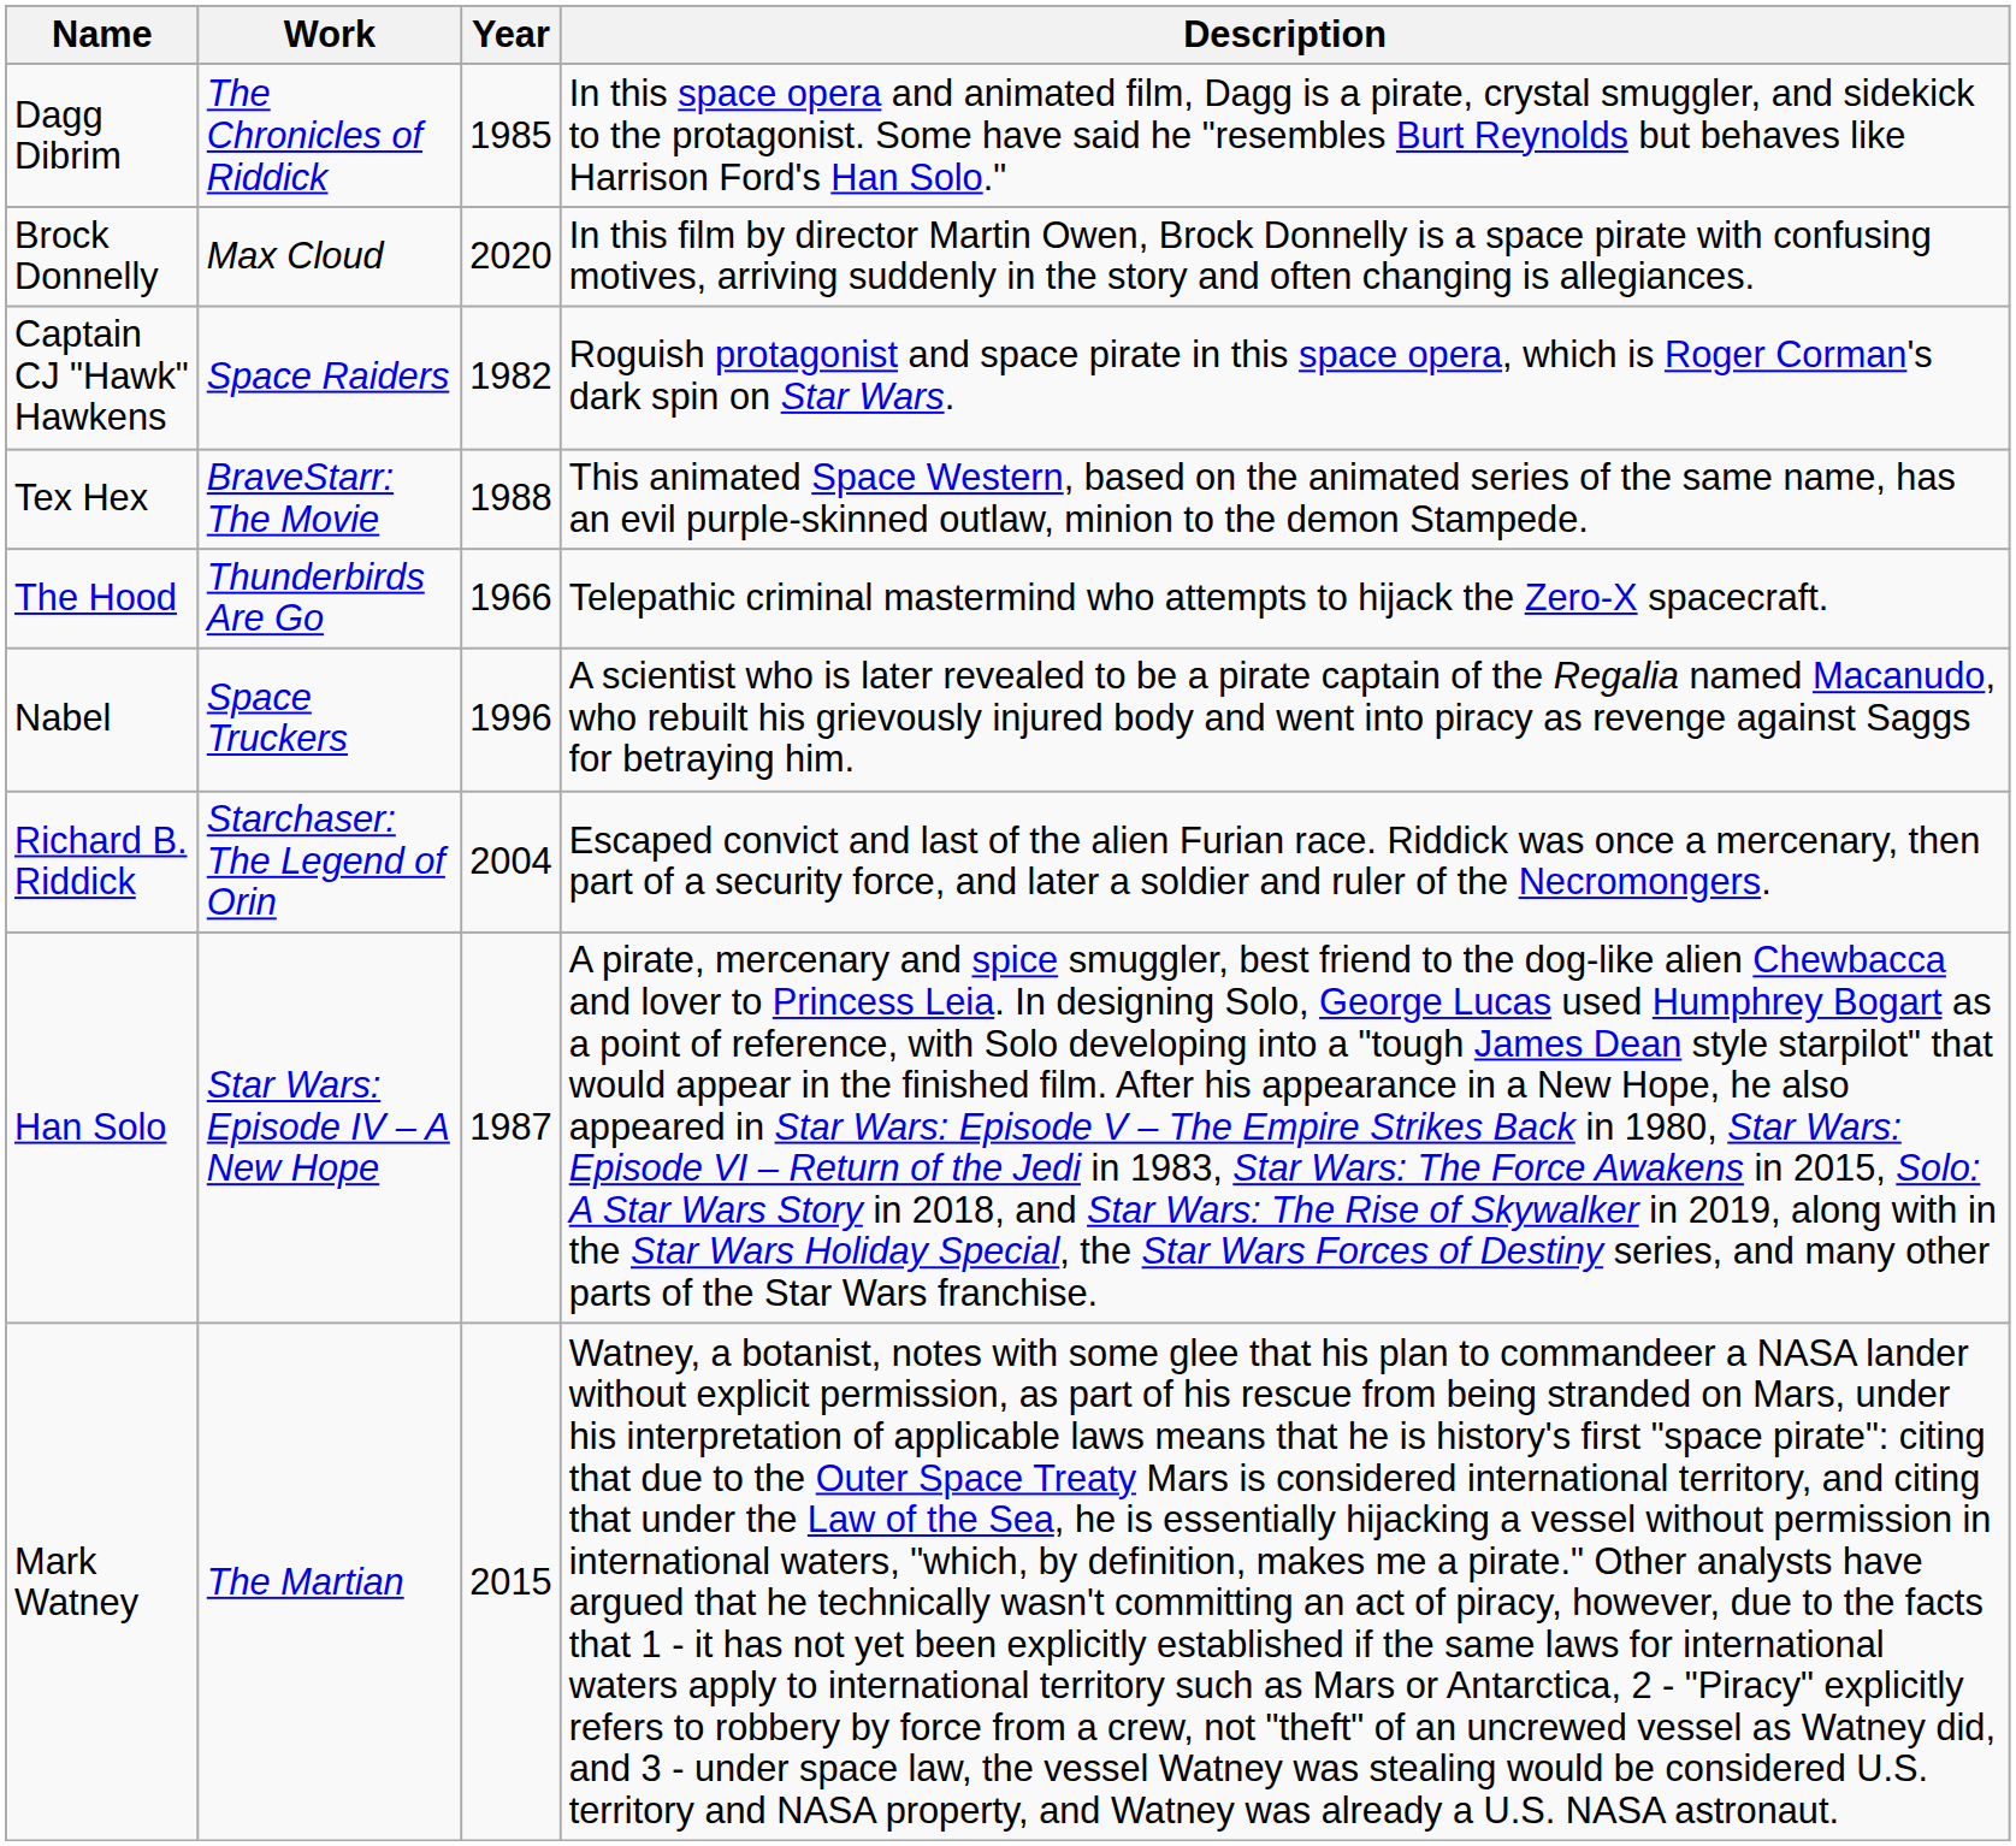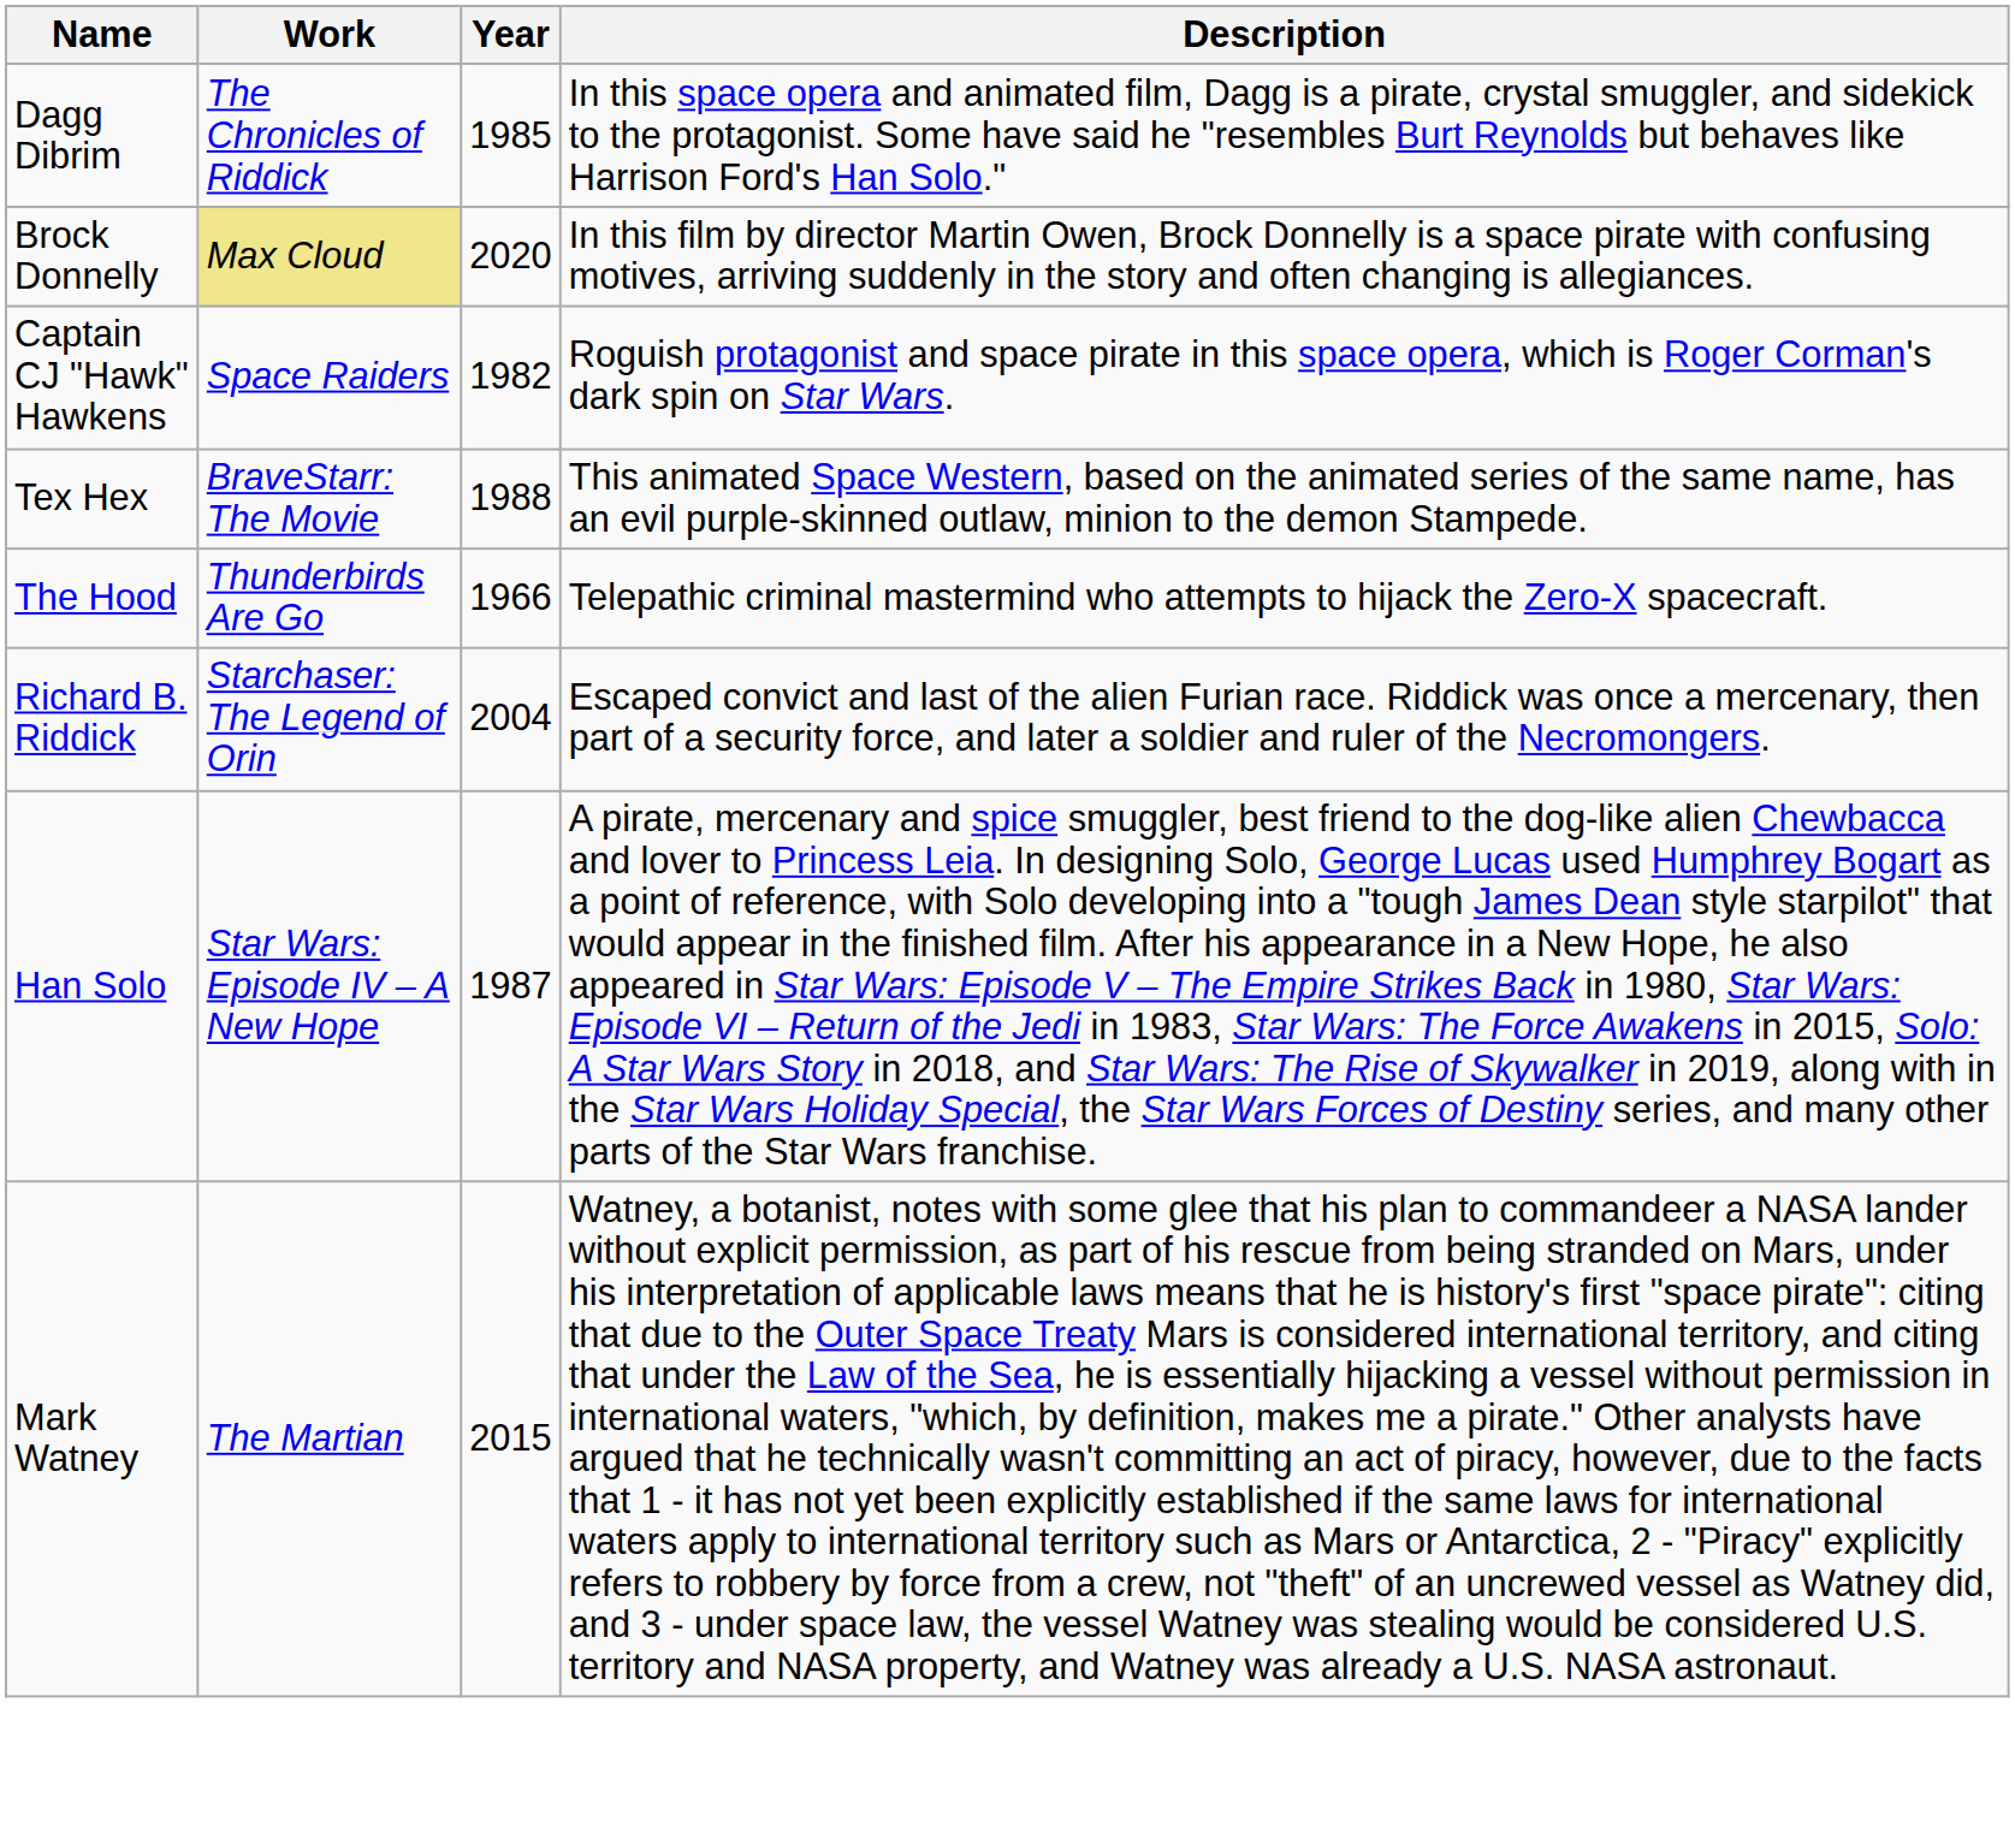Brock Donnelly | Work: no background -> khaki background
- row: Nabel | Space Truckers | 1996 | A scientist who is later revealed to be a pirate captain of the Regalia named Macanudo, who rebuilt his grievously injured body and went into piracy as revenge against Saggs for betraying him.
